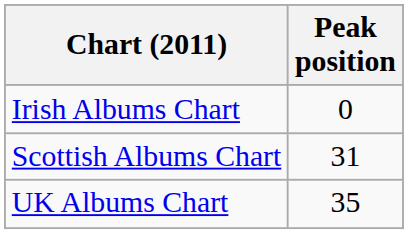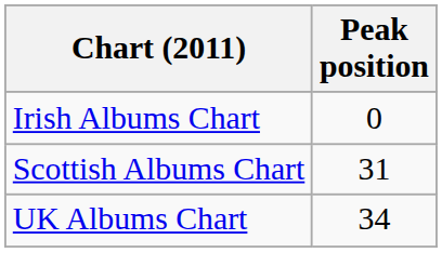UK Albums Chart | Peak position: 35 -> 34
